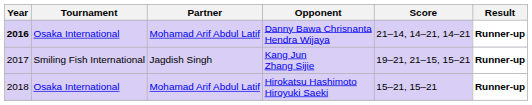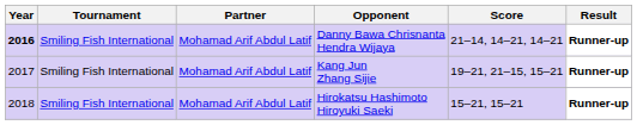Danny Bawa Chrisnanta Hendra Wijaya | Tournament: Osaka International -> Smiling Fish International
Kang Jun Zhang Sijie | Partner: Jagdish Singh -> Mohamad Arif Abdul Latif
Hirokatsu Hashimoto Hiroyuki Saeki | Tournament: Osaka International -> Smiling Fish International
